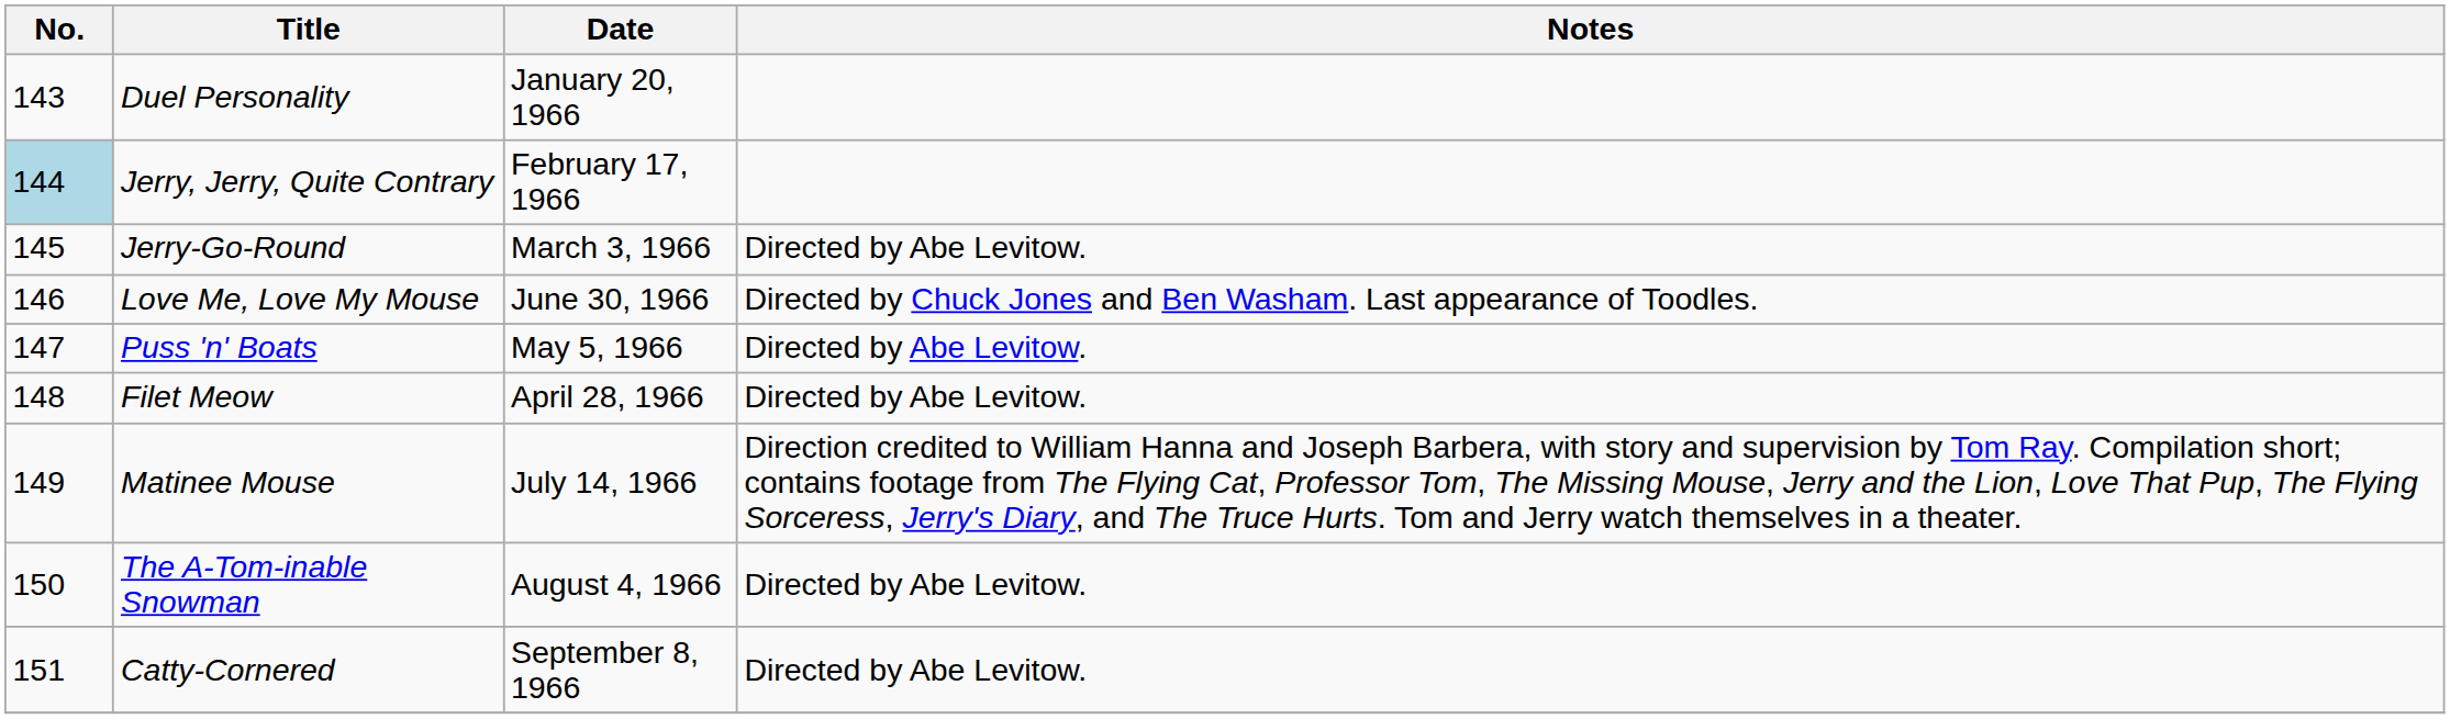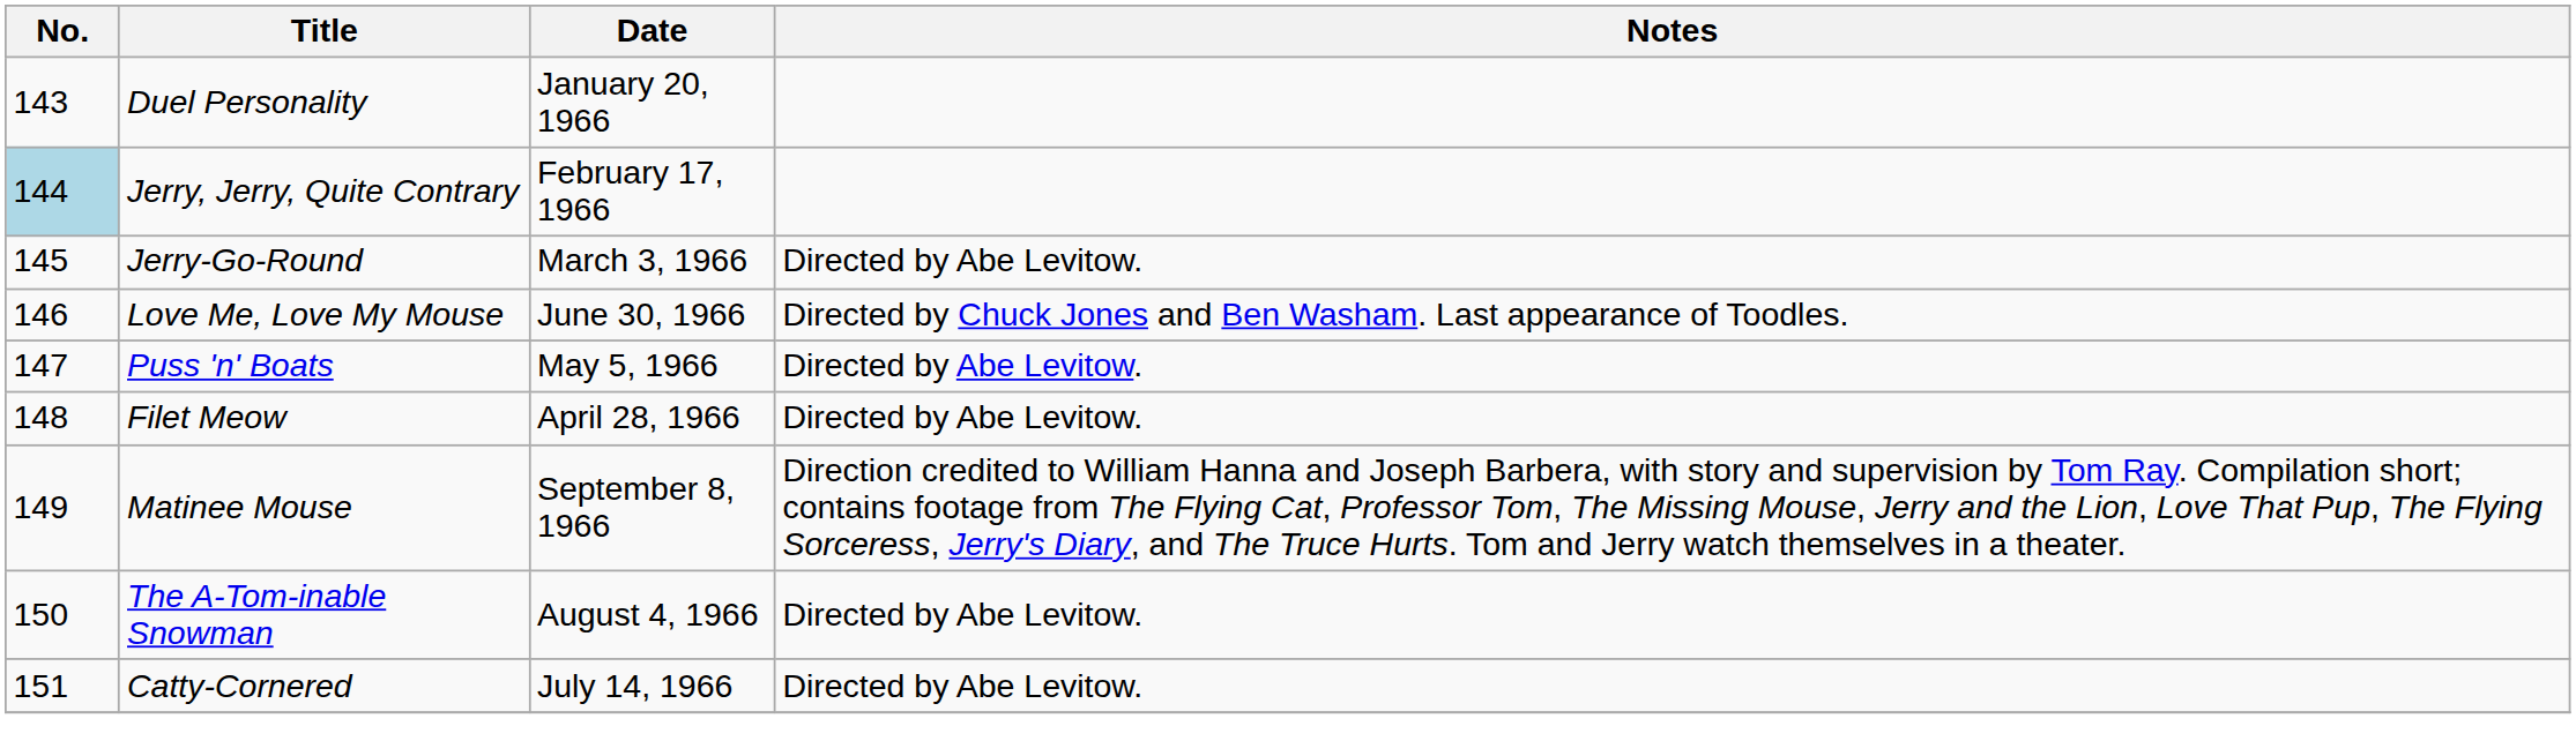Matinee Mouse | Date: July 14, 1966 -> September 8, 1966
Catty-Cornered | Date: September 8, 1966 -> July 14, 1966
